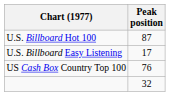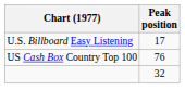- row: U.S. Billboard Hot 100 | 87
